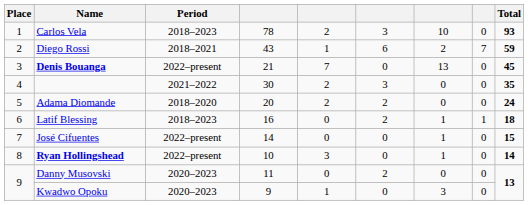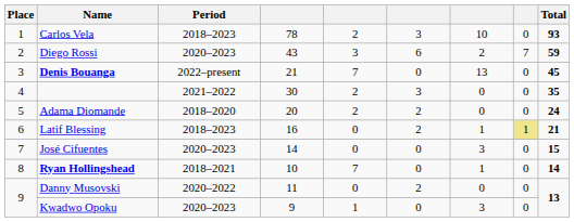Diego Rossi | Period: 2018–2021 -> 2020–2023
Diego Rossi | column 5: 1 -> 3
Latif Blessing | column 8: no background -> khaki background
Latif Blessing | Total: 18 -> 21
José Cifuentes | Period: 2022–present -> 2020–2023
José Cifuentes | column 7: 1 -> 3
Ryan Hollingshead | Period: 2022–present -> 2018–2021
Ryan Hollingshead | column 5: 3 -> 7
Danny Musovski | Period: 2020–2023 -> 2020–2022
